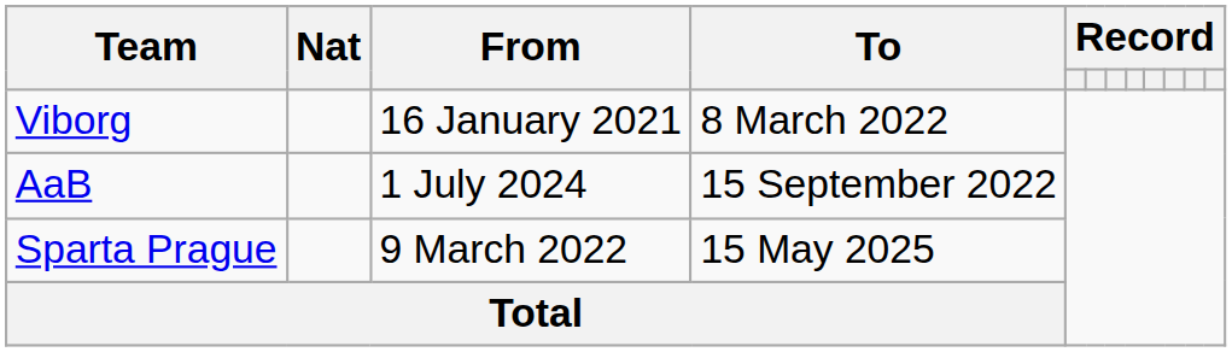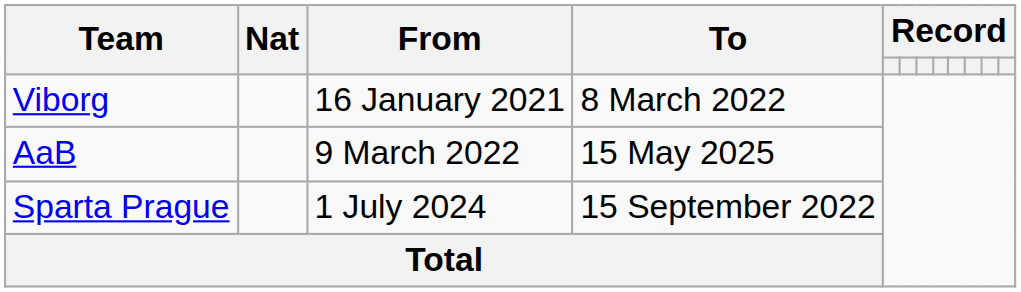AaB | From: 1 July 2024 -> 9 March 2022
AaB | To: 15 September 2022 -> 15 May 2025
Sparta Prague | From: 9 March 2022 -> 1 July 2024
Sparta Prague | To: 15 May 2025 -> 15 September 2022
